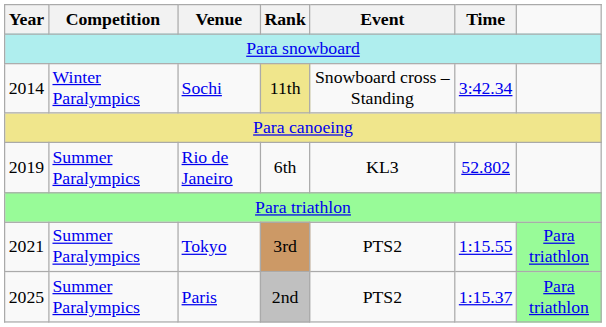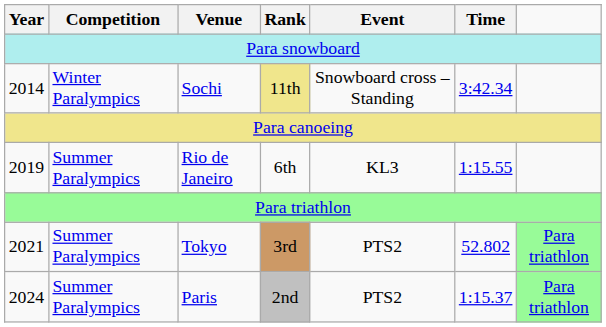Rio de Janeiro | Time: 52.802 -> 1:15.55
Tokyo | Time: 1:15.55 -> 52.802
Paris | Year: 2025 -> 2024
